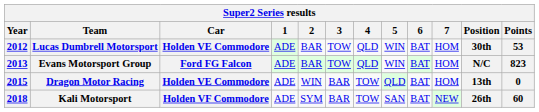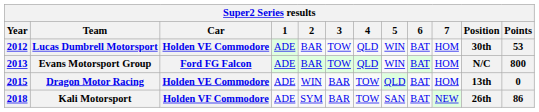Evans Motorsport Group | Points: 823 -> 800
Kali Motorsport | Points: 60 -> 86
